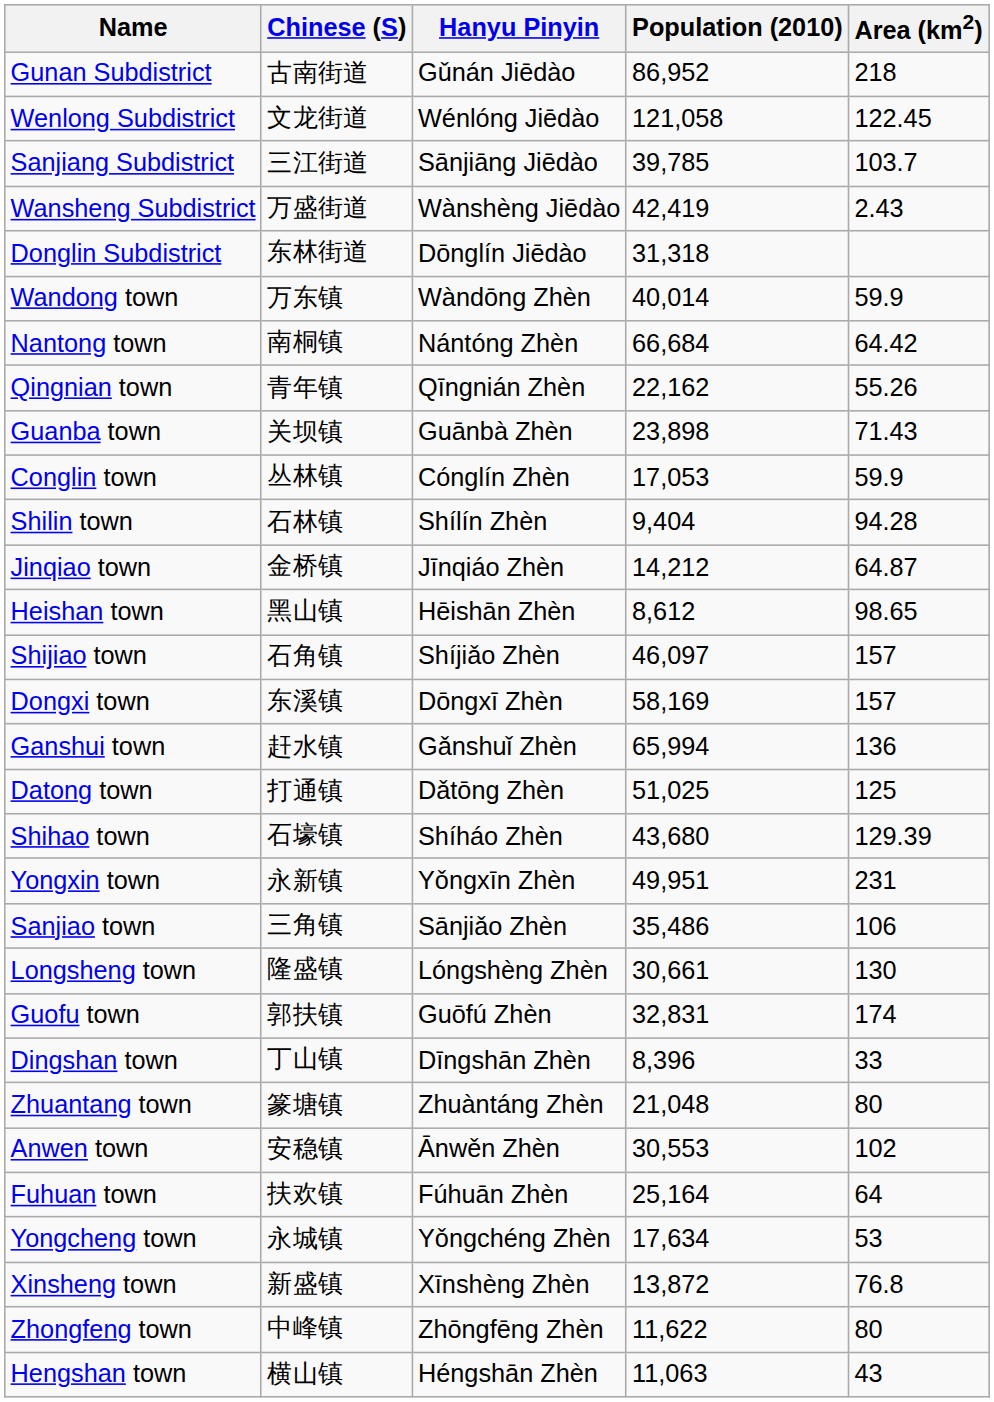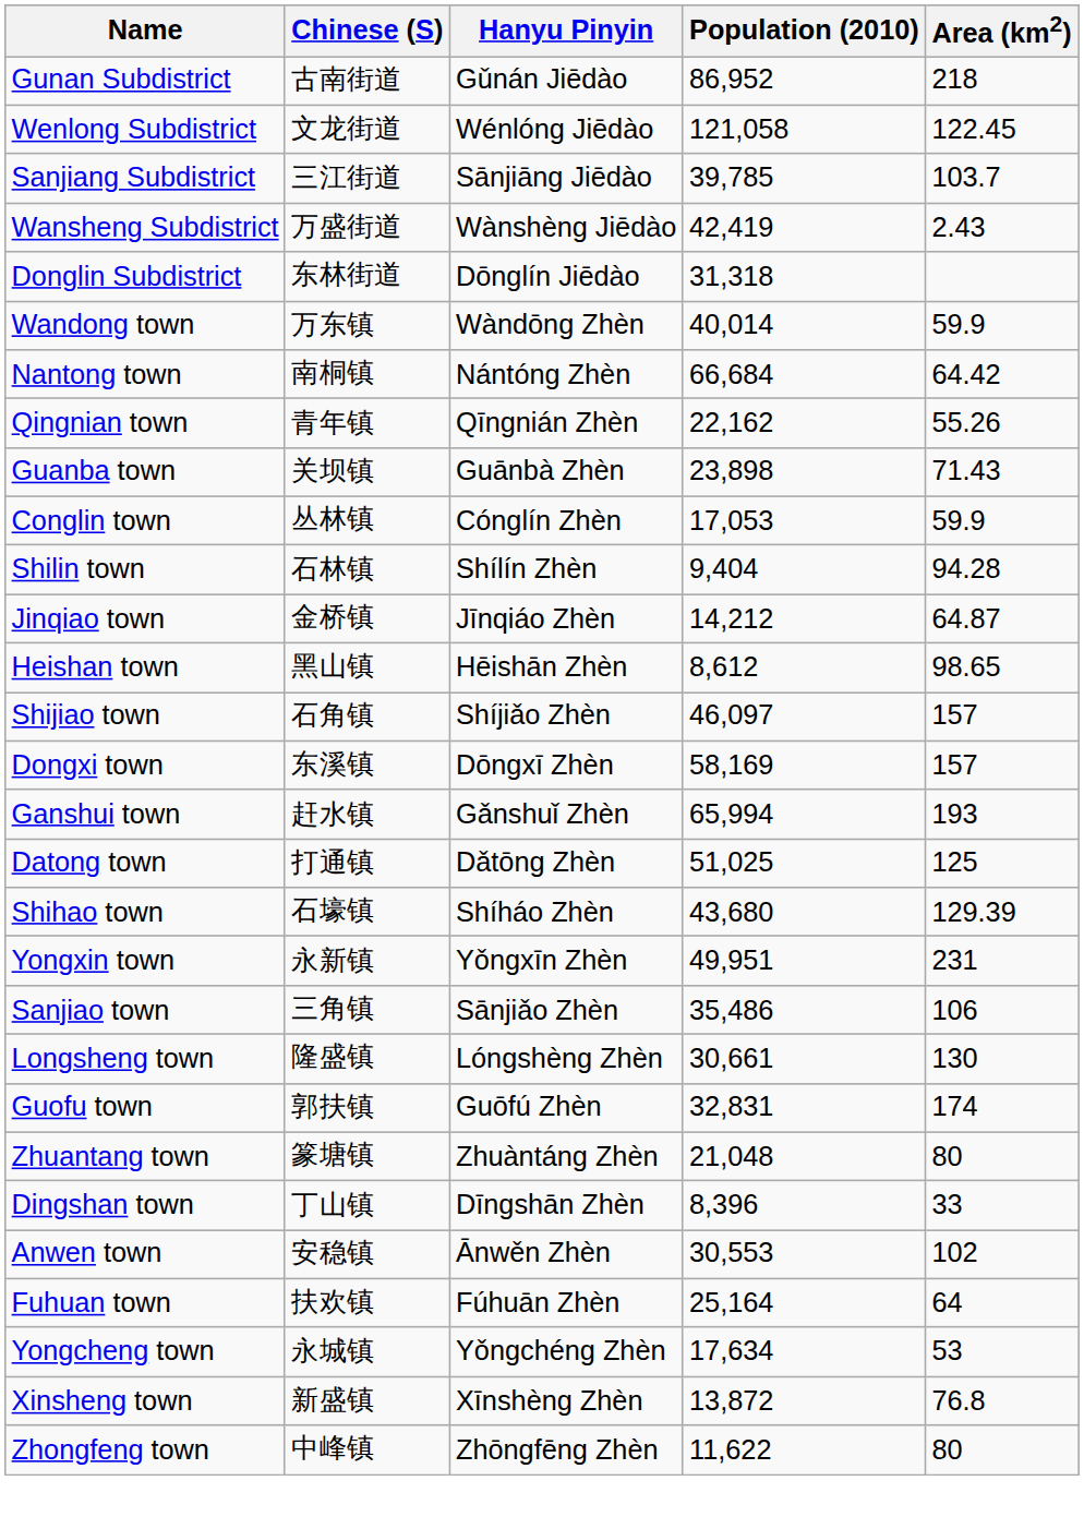Ganshui town | Area (km2): 136 -> 193
rows swapped: Zhuantang town <-> Dingshan town
- row: Hengshan town | 横山镇 | Héngshān Zhèn | 11,063 | 43
